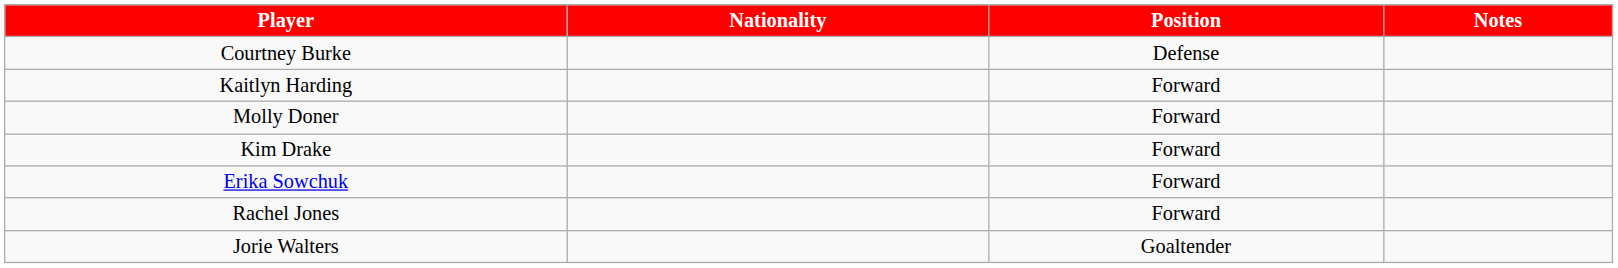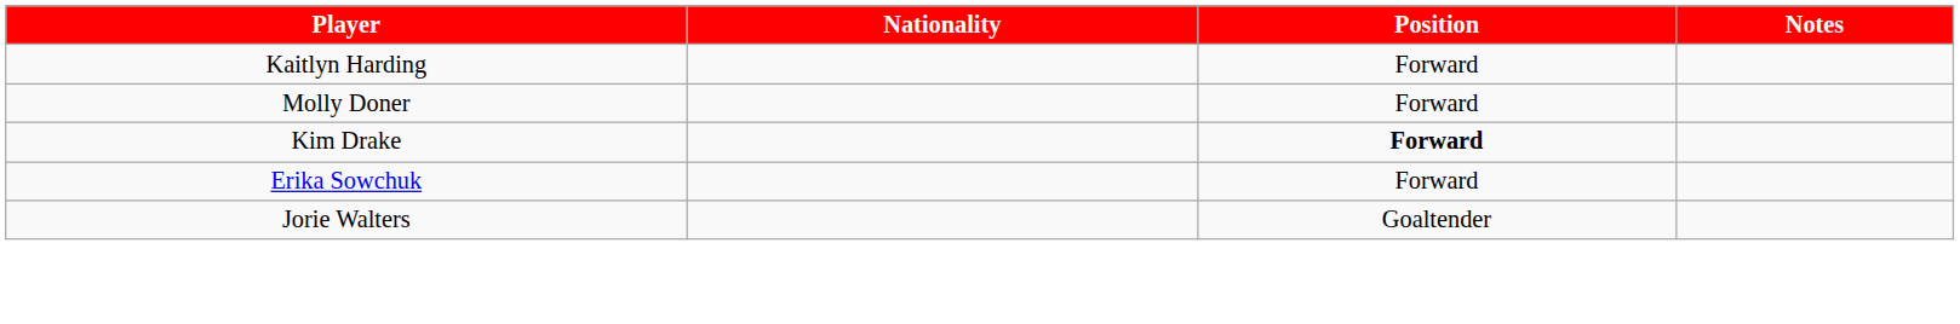- row: Courtney Burke | Defense
Kim Drake | Position: normal -> bold
- row: Rachel Jones | Forward
